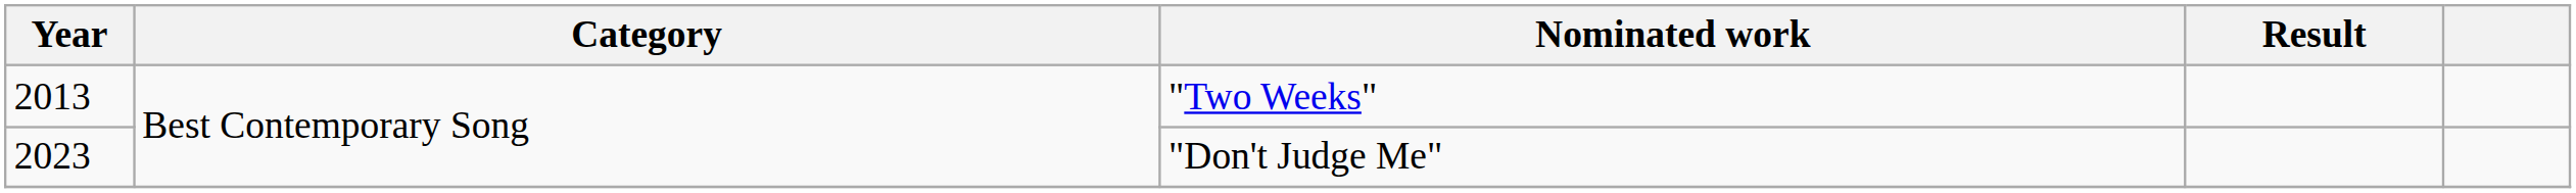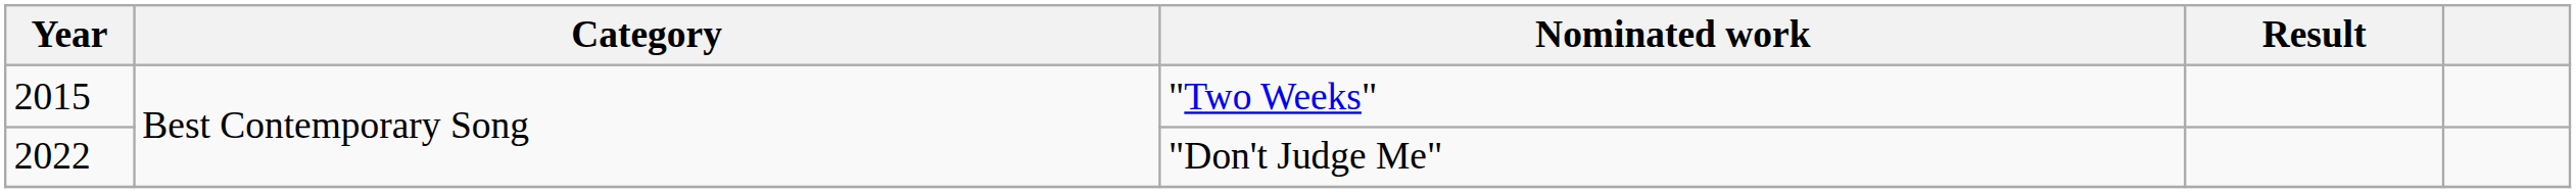"Two Weeks" | Year: 2013 -> 2015
"Don't Judge Me" | Year: 2023 -> 2022
